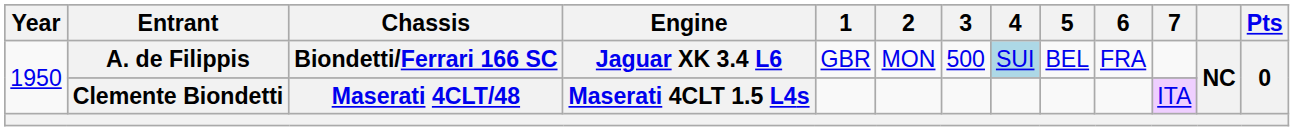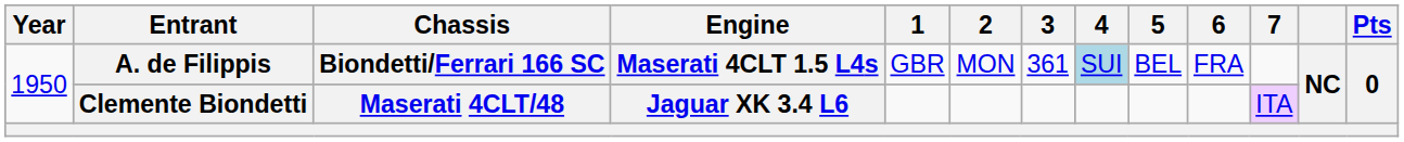A. de Filippis | Engine: Jaguar XK 3.4 L6 -> Maserati 4CLT 1.5 L4s
A. de Filippis | 3: 500 -> 361
Clemente Biondetti | Engine: Maserati 4CLT 1.5 L4s -> Jaguar XK 3.4 L6
